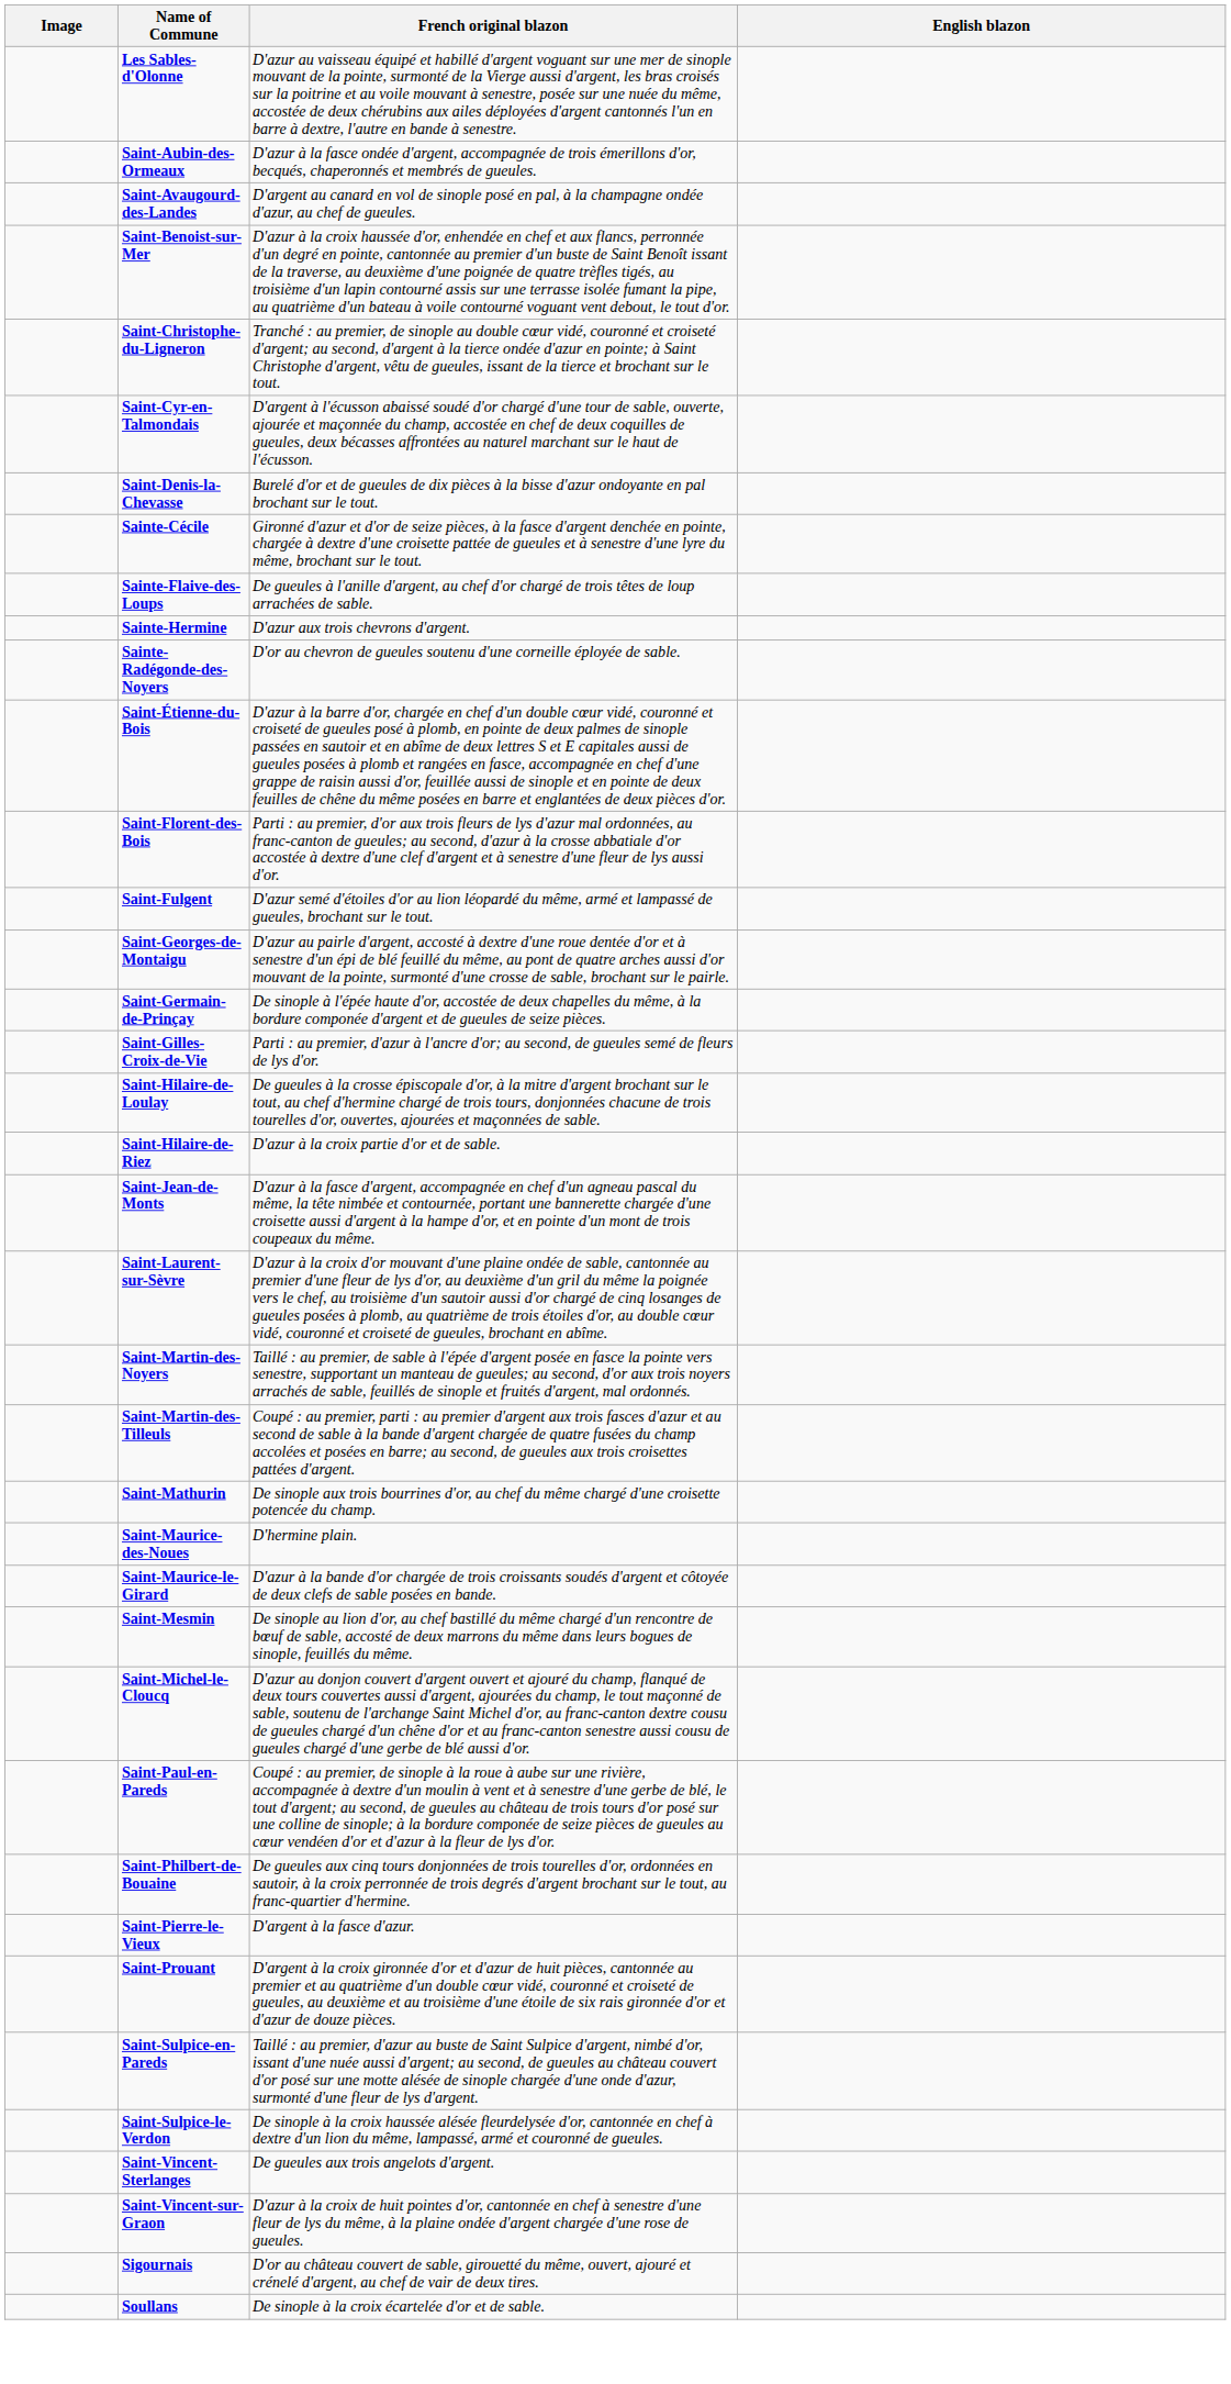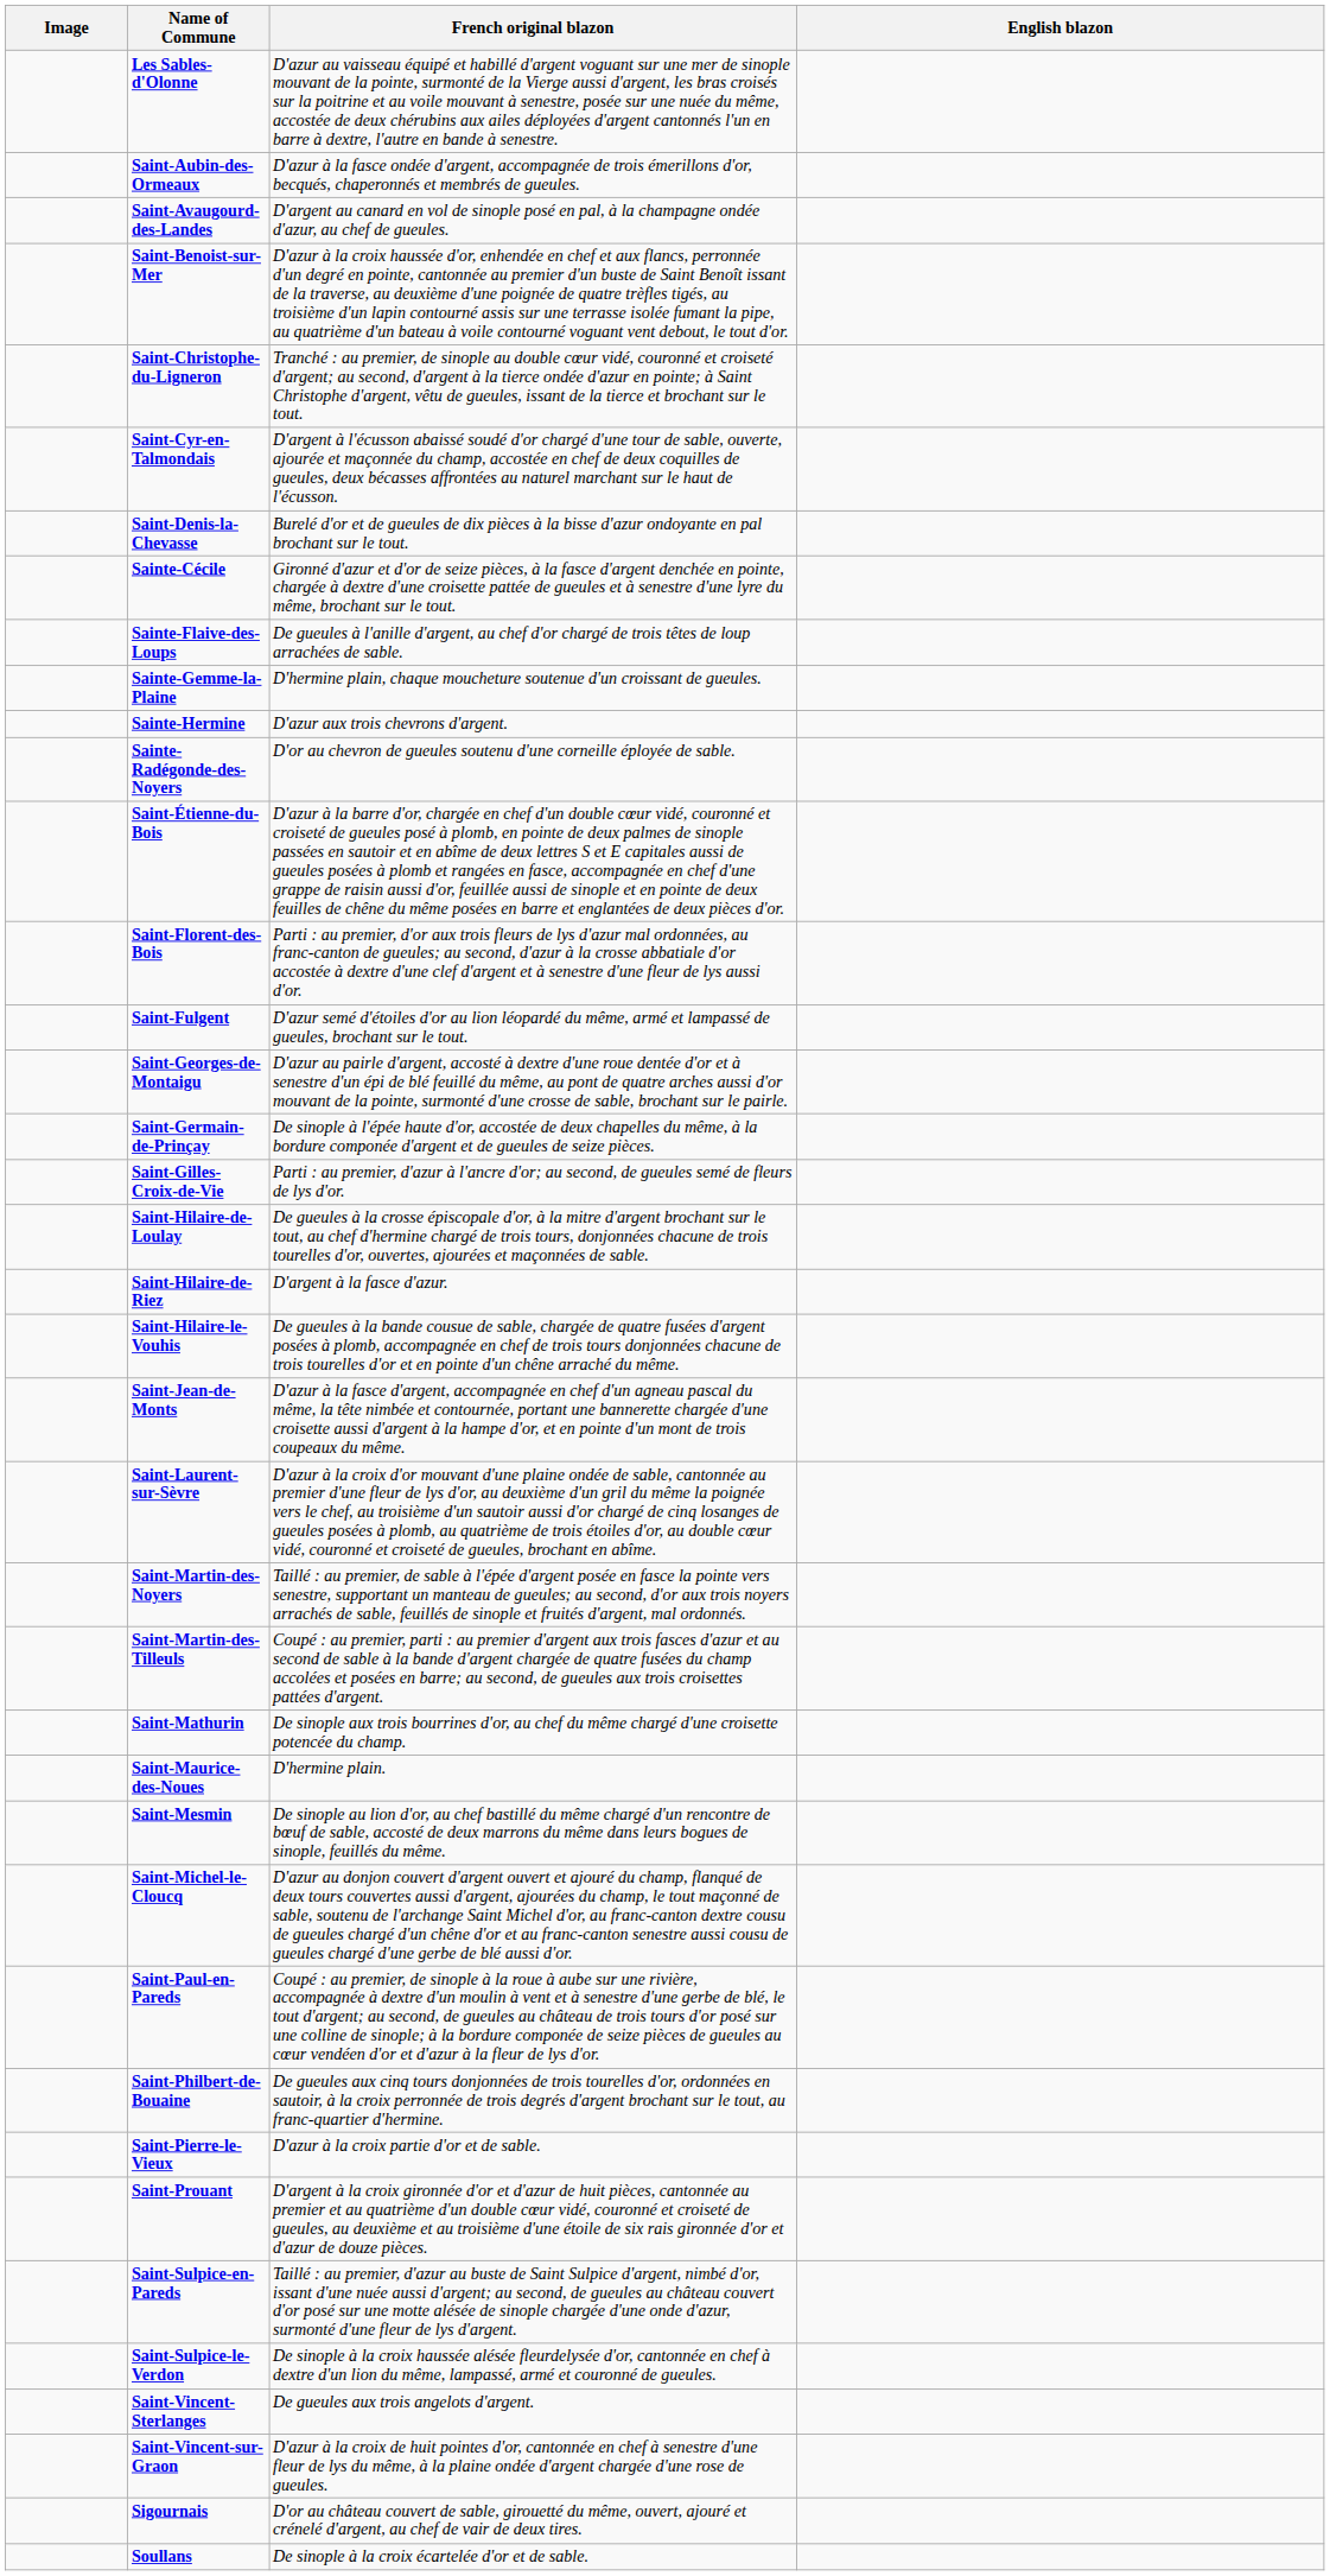+ row: Sainte-Gemme-la-Plaine | D'hermine plain, chaque moucheture soutenue d'un croissant de gueules.
Saint-Hilaire-de-Riez | French original blazon: D'azur à la croix partie d'or et de sable. -> D'argent à la fasce d'azur.
+ row: Saint-Hilaire-le-Vouhis | De gueules à la bande cousue de sable, chargée de quatre fusées d'argent posées à plomb, accompagnée en chef de trois tours donjonnées chacune de trois tourelles d'or et en pointe d'un chêne arraché du même.
- row: Saint-Maurice-le-Girard | D'azur à la bande d'or chargée de trois croissants soudés d'argent et côtoyée de deux clefs de sable posées en bande.
Saint-Pierre-le-Vieux | French original blazon: D'argent à la fasce d'azur. -> D'azur à la croix partie d'or et de sable.
